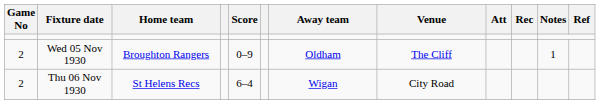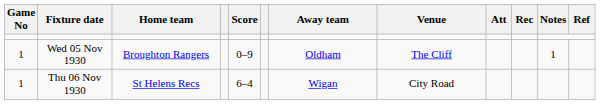Wed 05 Nov 1930 | Game No: 2 -> 1
Thu 06 Nov 1930 | Game No: 2 -> 1
